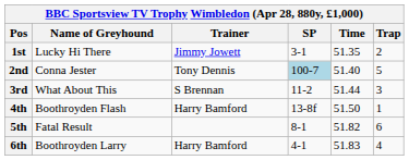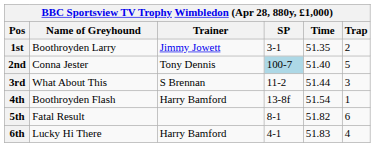1st | Name of Greyhound: Lucky Hi There -> Boothroyden Larry
4th | Time: 51.50 -> 51.54
6th | Name of Greyhound: Boothroyden Larry -> Lucky Hi There
